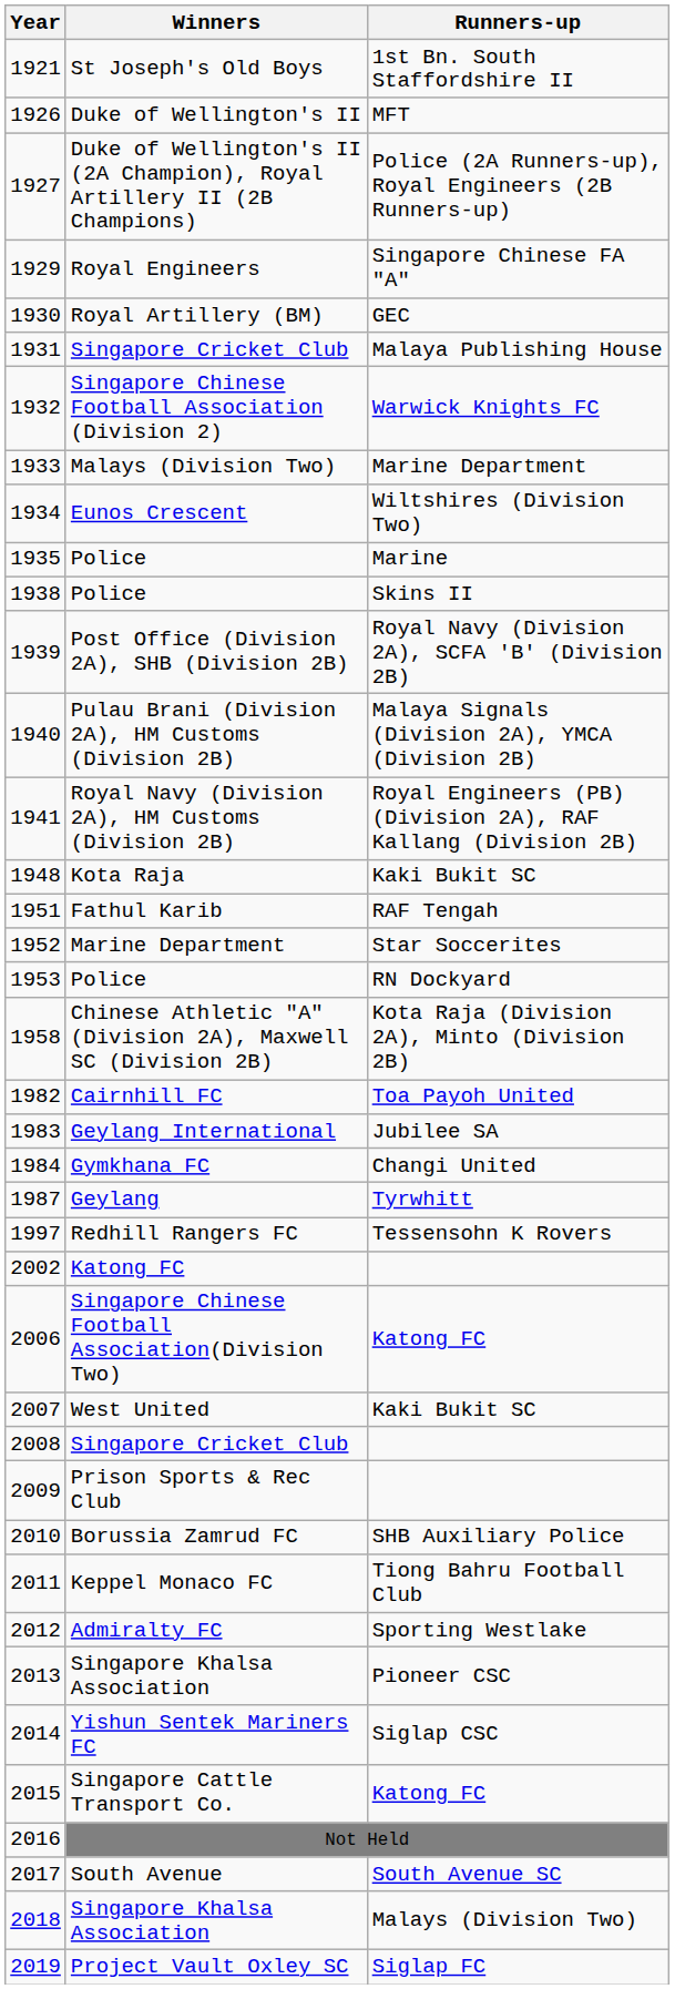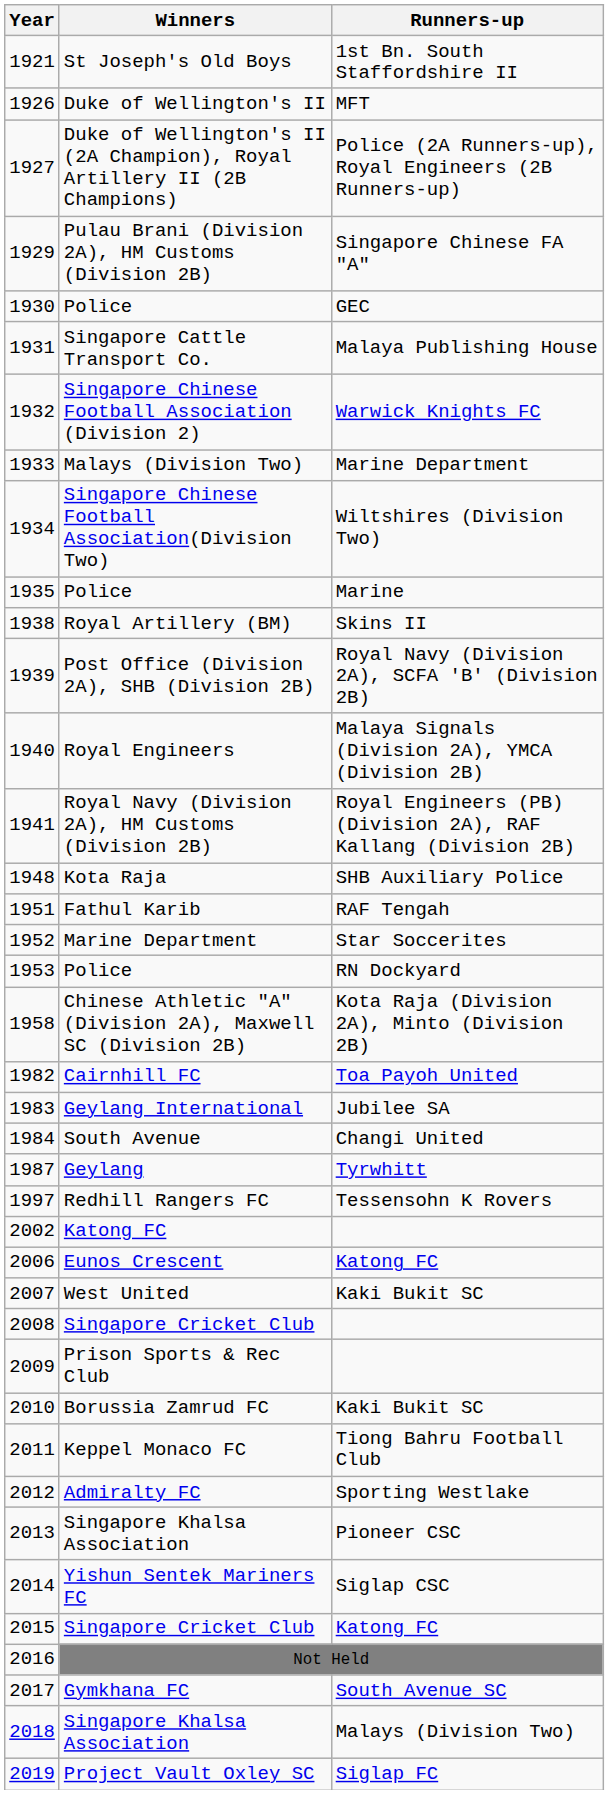1929 | Winners: Royal Engineers -> Pulau Brani (Division 2A), HM Customs (Division 2B)
1930 | Winners: Royal Artillery (BM) -> Police
1931 | Winners: Singapore Cricket Club -> Singapore Cattle Transport Co.
1934 | Winners: Eunos Crescent -> Singapore Chinese Football Association(Division Two)
1938 | Winners: Police -> Royal Artillery (BM)
1940 | Winners: Pulau Brani (Division 2A), HM Customs (Division 2B) -> Royal Engineers
1948 | Runners-up: Kaki Bukit SC -> SHB Auxiliary Police
1984 | Winners: Gymkhana FC -> South Avenue
2006 | Winners: Singapore Chinese Football Association(Division Two) -> Eunos Crescent
2010 | Runners-up: SHB Auxiliary Police -> Kaki Bukit SC
2015 | Winners: Singapore Cattle Transport Co. -> Singapore Cricket Club
2017 | Winners: South Avenue -> Gymkhana FC
